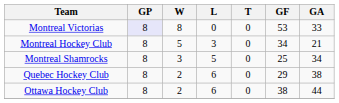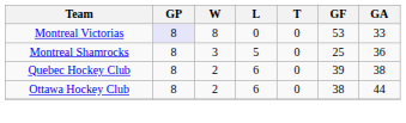- row: Montreal Hockey Club | 8 | 5 | 3 | 0 | 34 | 21
Montreal Shamrocks | GA: 34 -> 36
Quebec Hockey Club | GF: 29 -> 39
